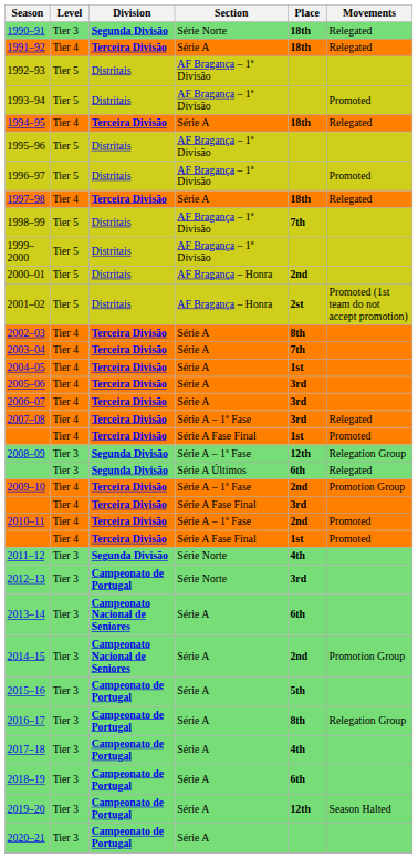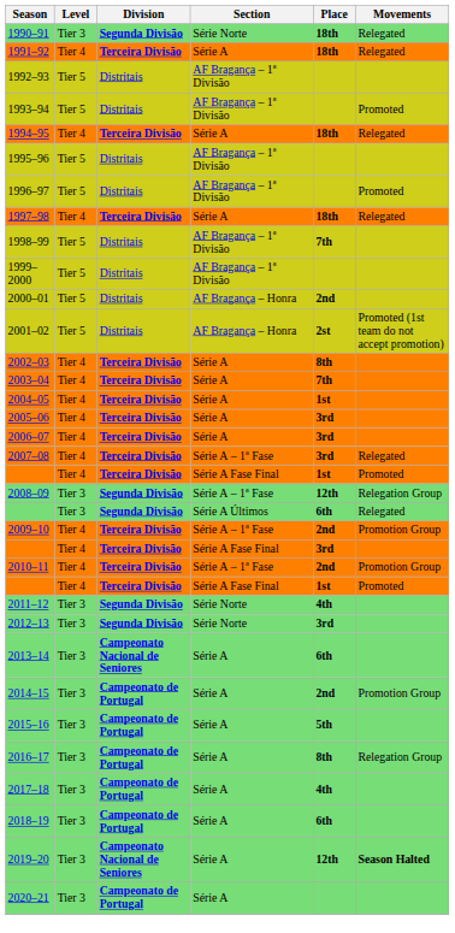2010–11 | Movements: Promoted -> Promotion Group
2012–13 | Division: Campeonato de Portugal -> Segunda Divisão
2014–15 | Division: Campeonato Nacional de Seniores -> Campeonato de Portugal
2019–20 | Division: Campeonato de Portugal -> Campeonato Nacional de Seniores
2019–20 | Movements: normal -> bold
